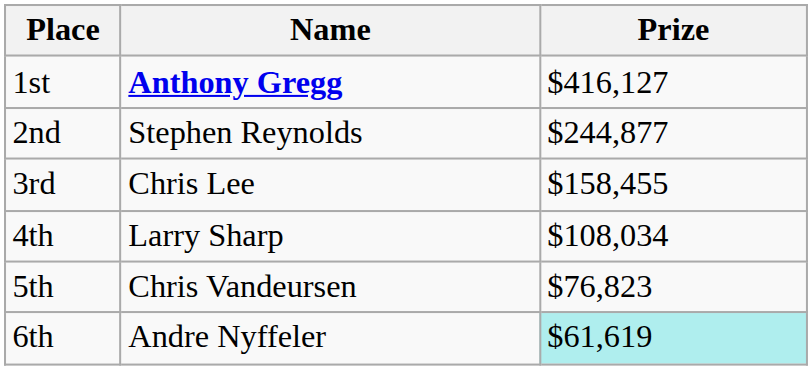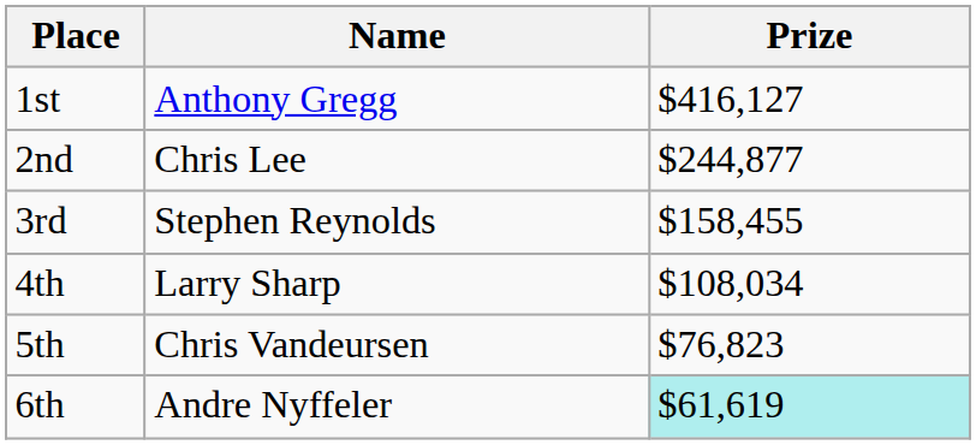1st | Name: bold -> normal
2nd | Name: Stephen Reynolds -> Chris Lee
3rd | Name: Chris Lee -> Stephen Reynolds
